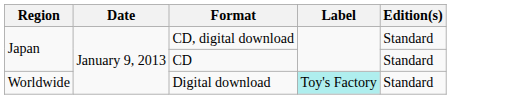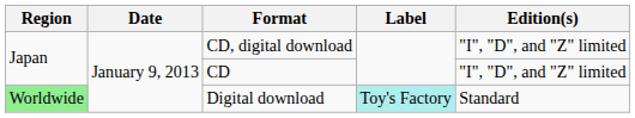CD, digital download | Edition(s): Standard -> "I", "D", and "Z" limited
CD | Edition(s): Standard -> "I", "D", and "Z" limited
Digital download | Region: no background -> lightgreen background
